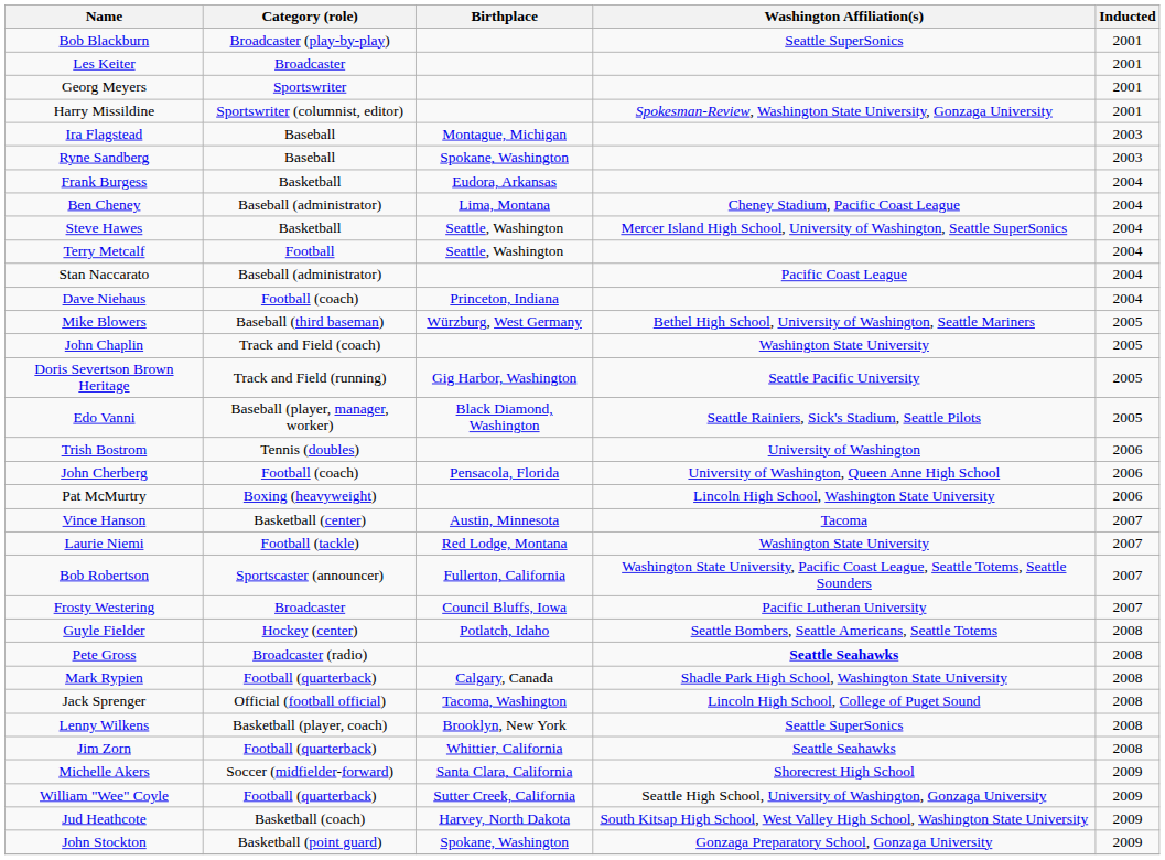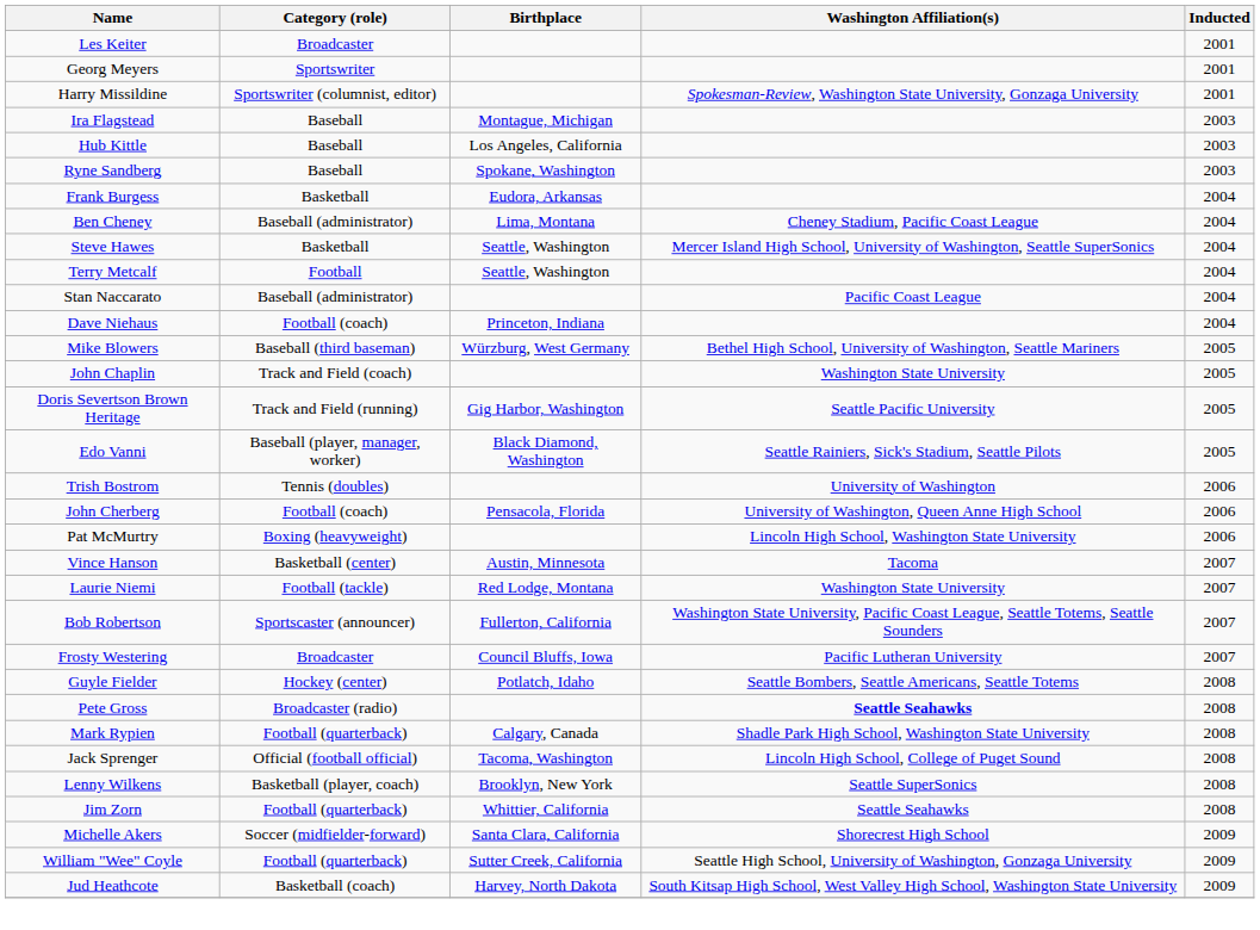- row: Bob Blackburn | Broadcaster (play-by-play) | Seattle SuperSonics | 2001
+ row: Hub Kittle | Baseball | Los Angeles, California | 2003
- row: John Stockton | Basketball (point guard) | Spokane, Washington | Gonzaga Preparatory School, Gonzaga University | 2009
